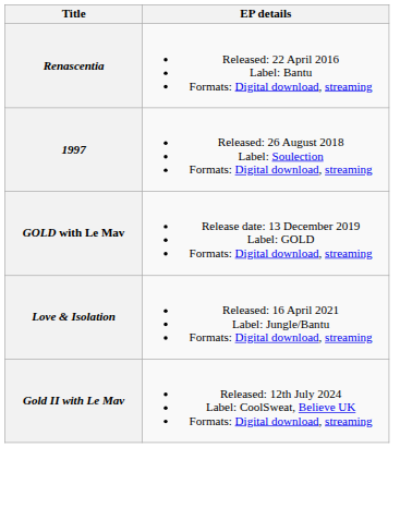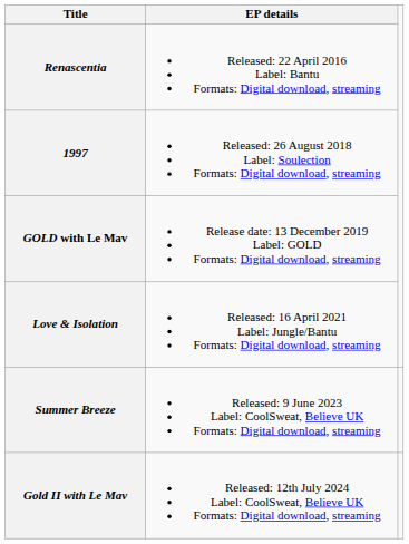+ row: Summer Breeze | Released: 9 June 2023 Label: CoolSweat, Believe UK Formats: Digital download, streaming
